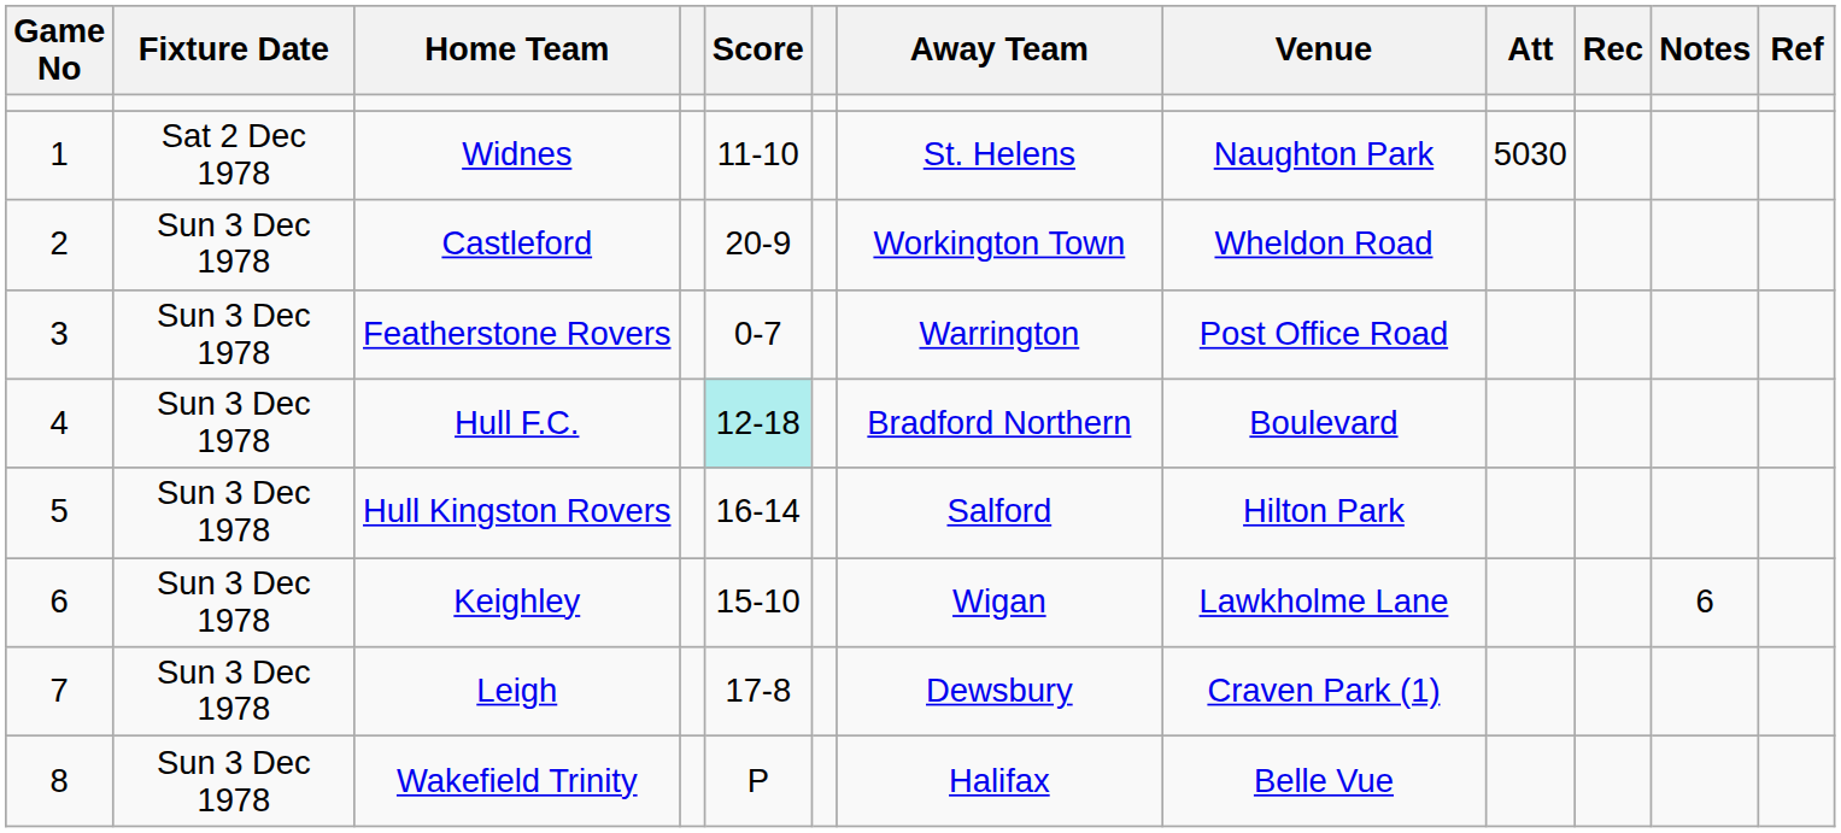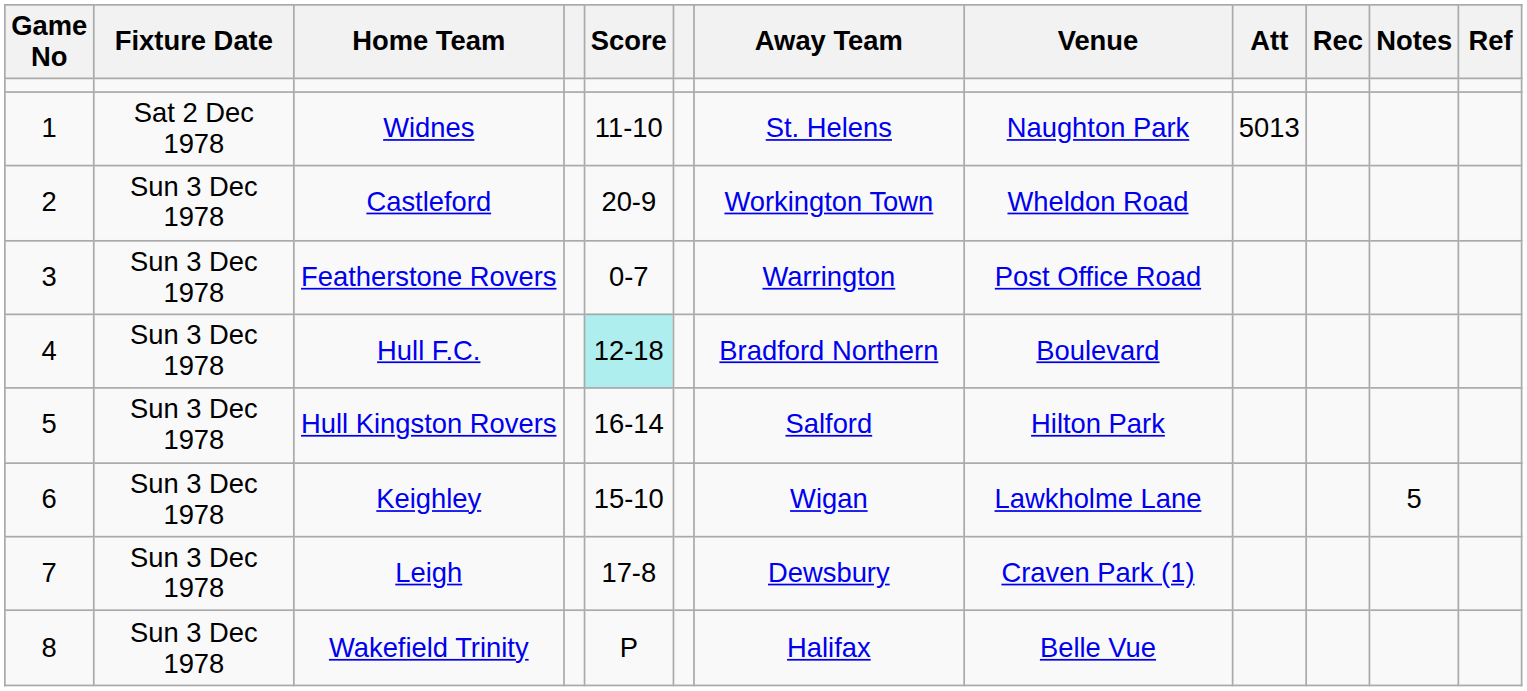Widnes | Att: 5030 -> 5013
Keighley | Notes: 6 -> 5
